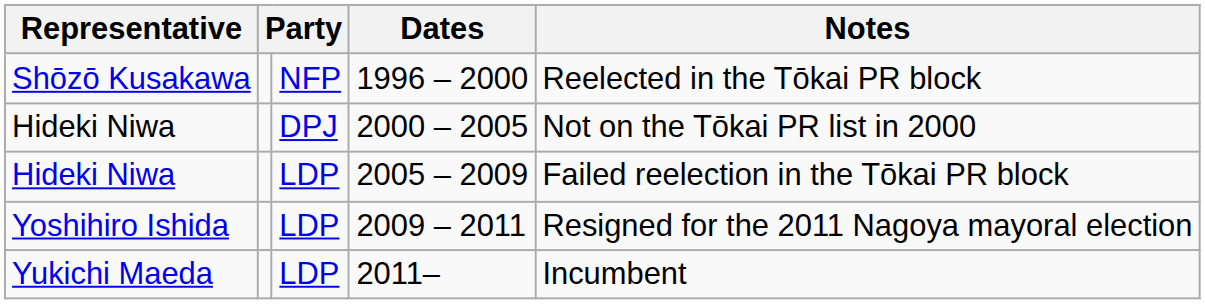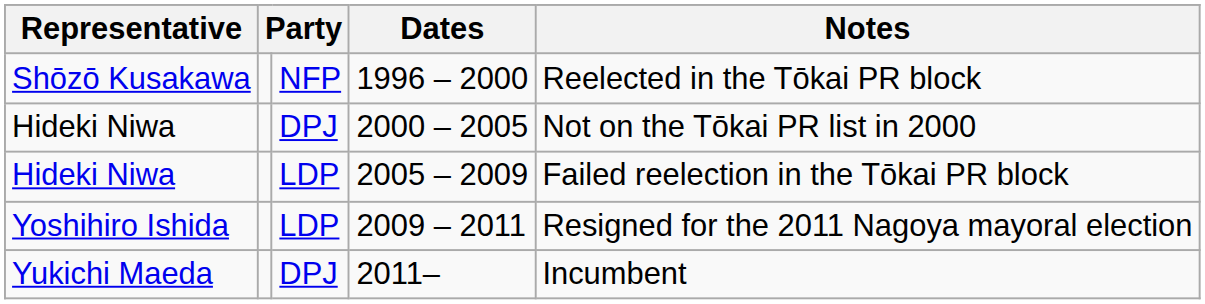2011– | column 3: LDP -> DPJ
